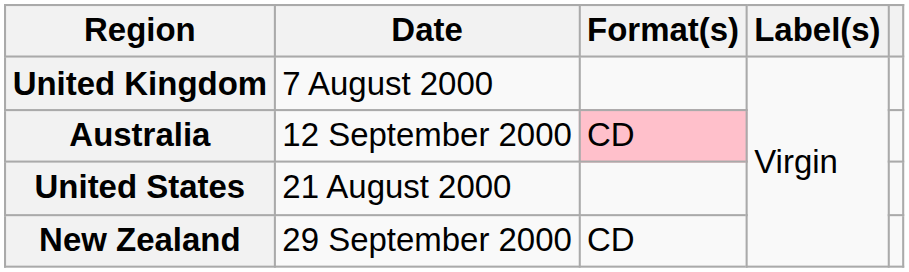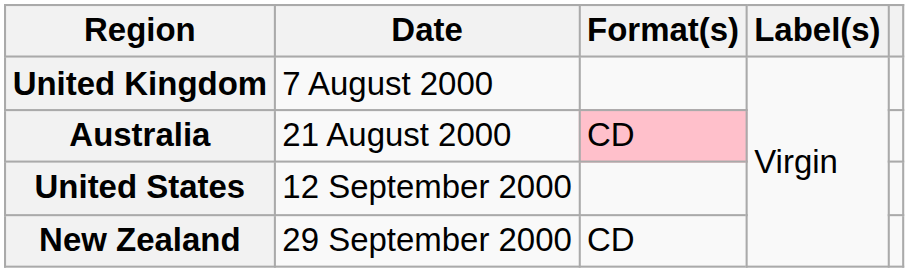Australia | Date: 12 September 2000 -> 21 August 2000
United States | Date: 21 August 2000 -> 12 September 2000
